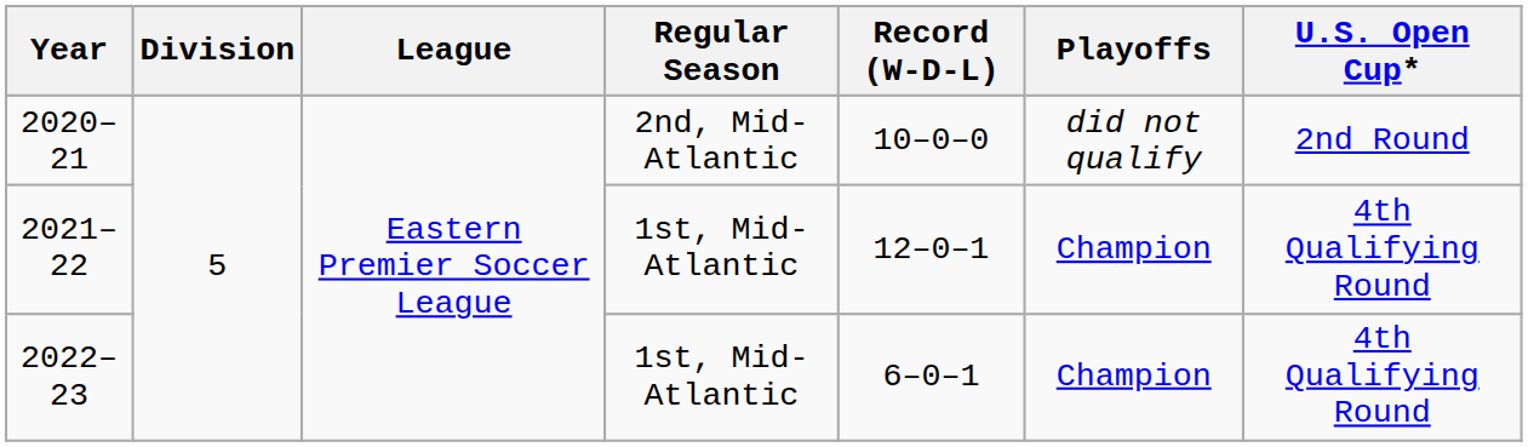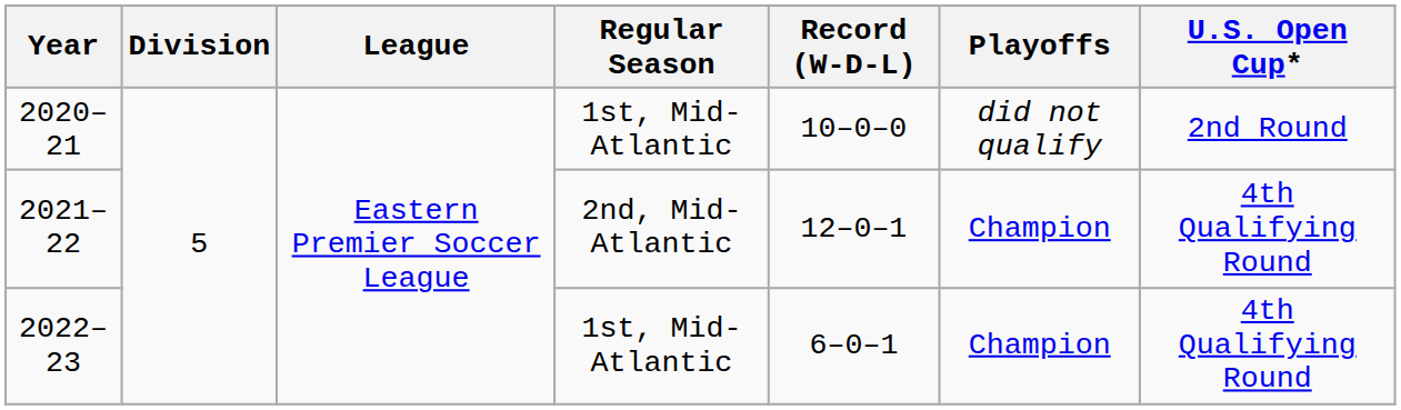2020–21 | Regular Season: 2nd, Mid-Atlantic -> 1st, Mid-Atlantic
2021–22 | Regular Season: 1st, Mid-Atlantic -> 2nd, Mid-Atlantic
